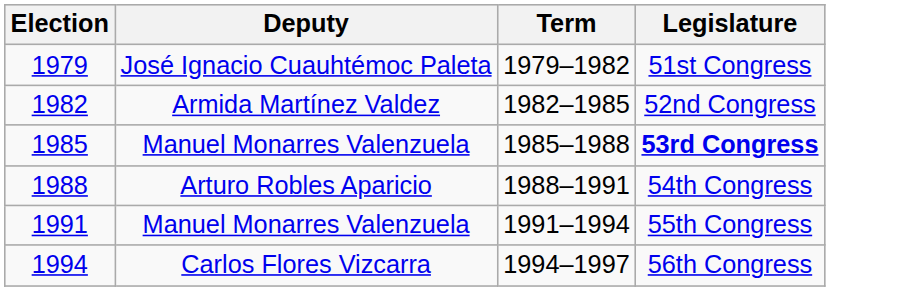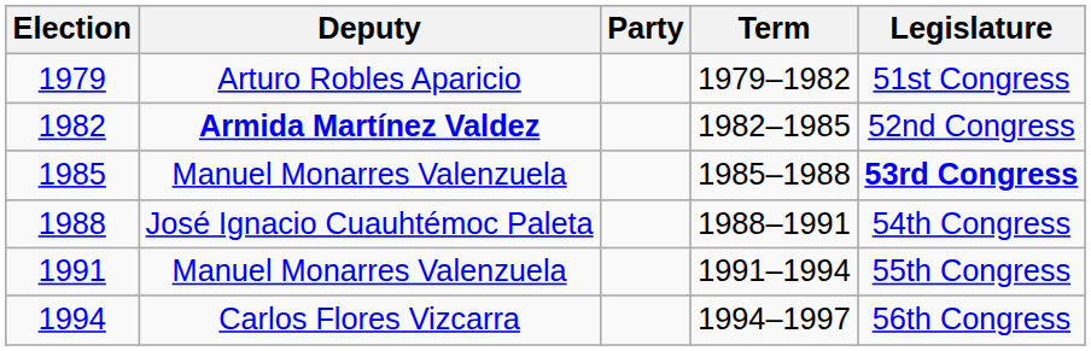+ column: Party
1979 | Deputy: José Ignacio Cuauhtémoc Paleta -> Arturo Robles Aparicio
1982 | Deputy: normal -> bold
1988 | Deputy: Arturo Robles Aparicio -> José Ignacio Cuauhtémoc Paleta
